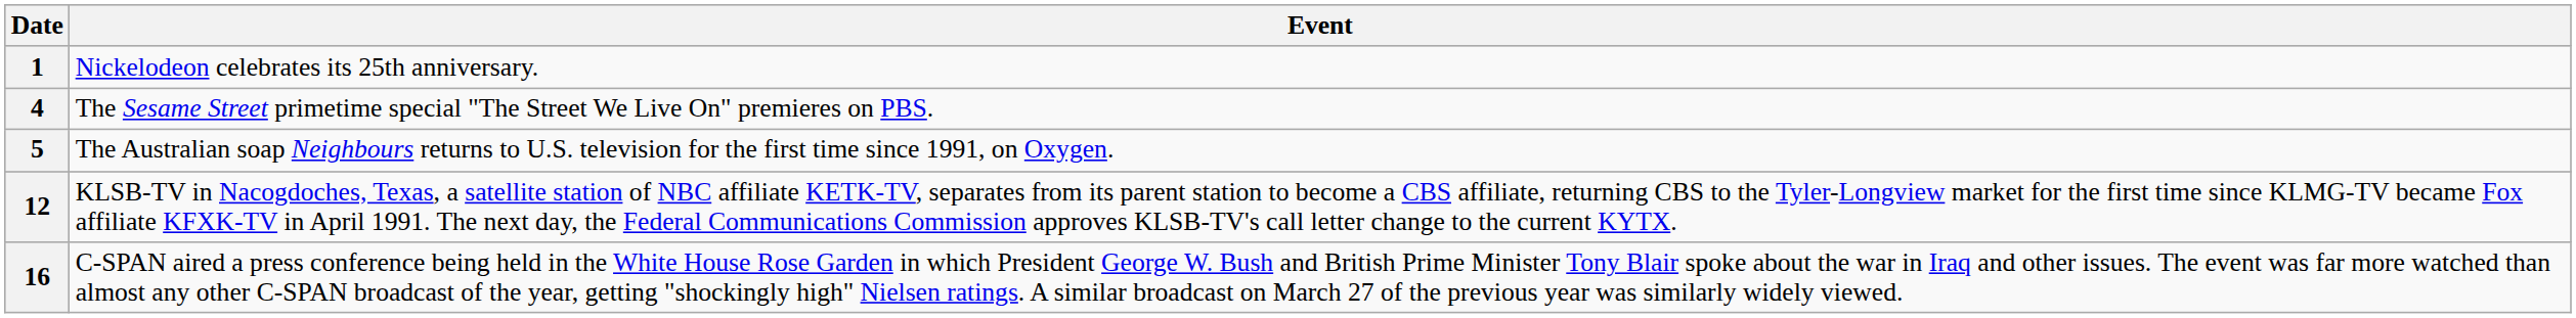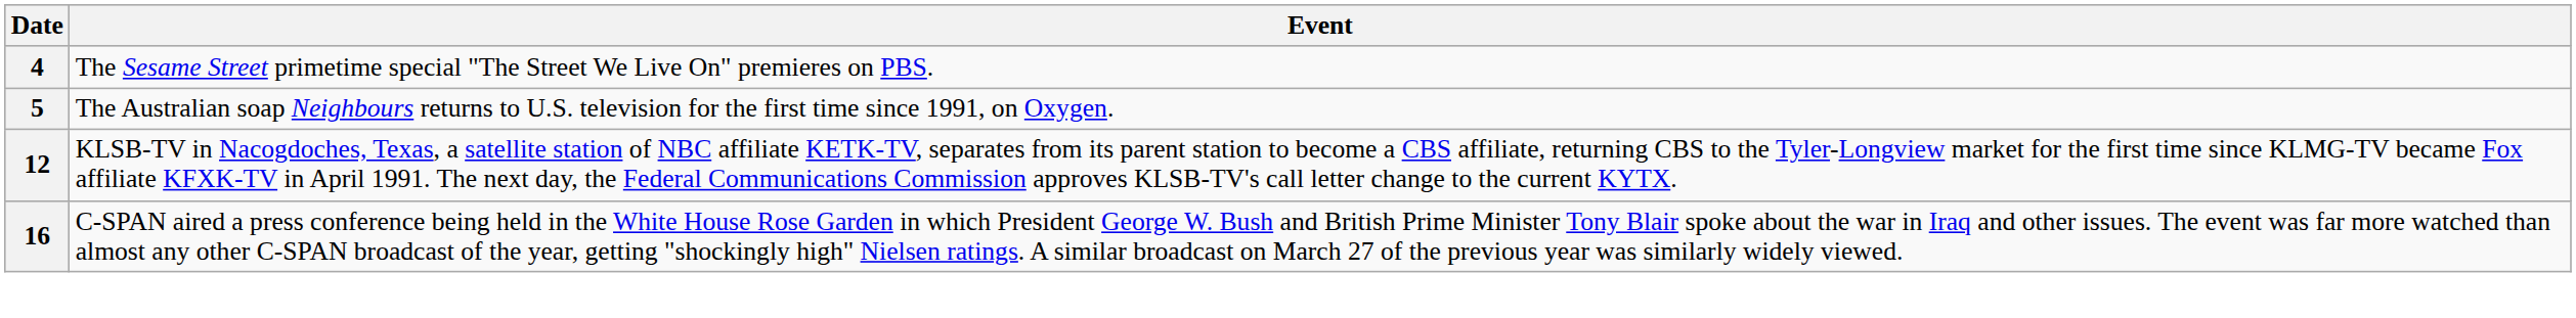- row: 1 | Nickelodeon celebrates its 25th anniversary.
